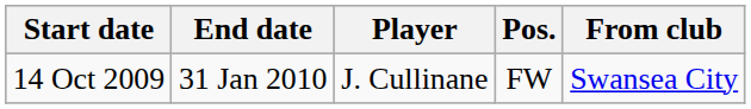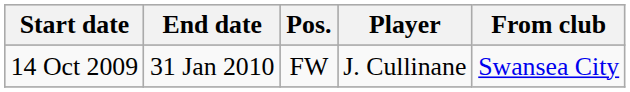columns swapped: Pos. <-> Player
